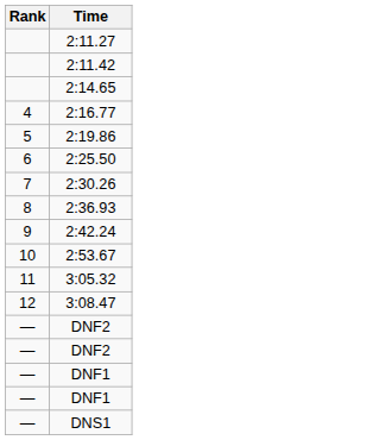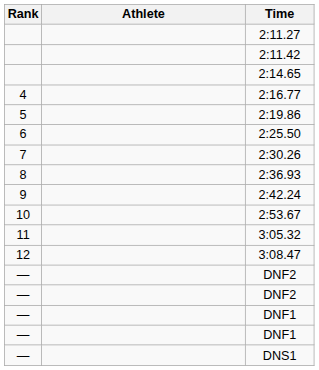+ column: Athlete
